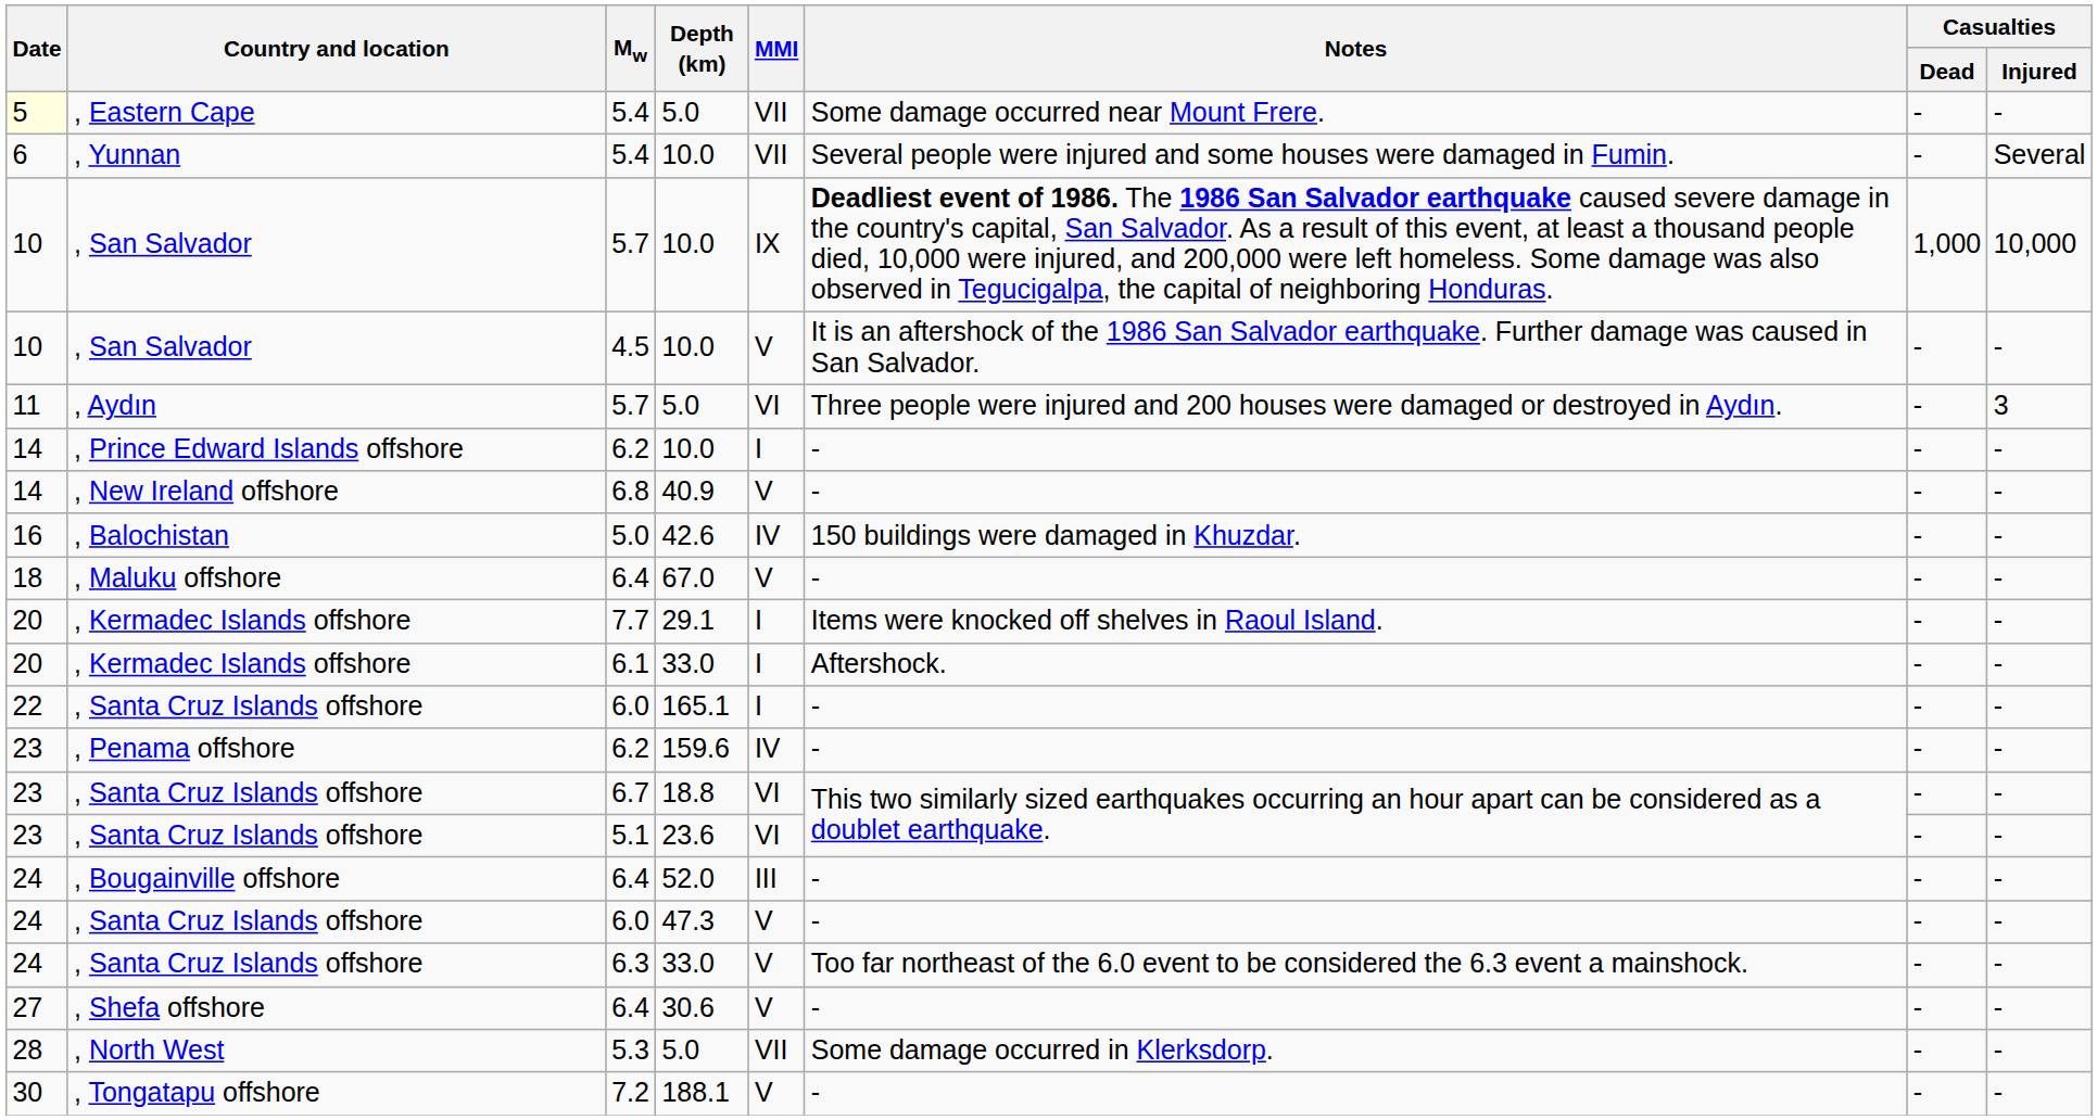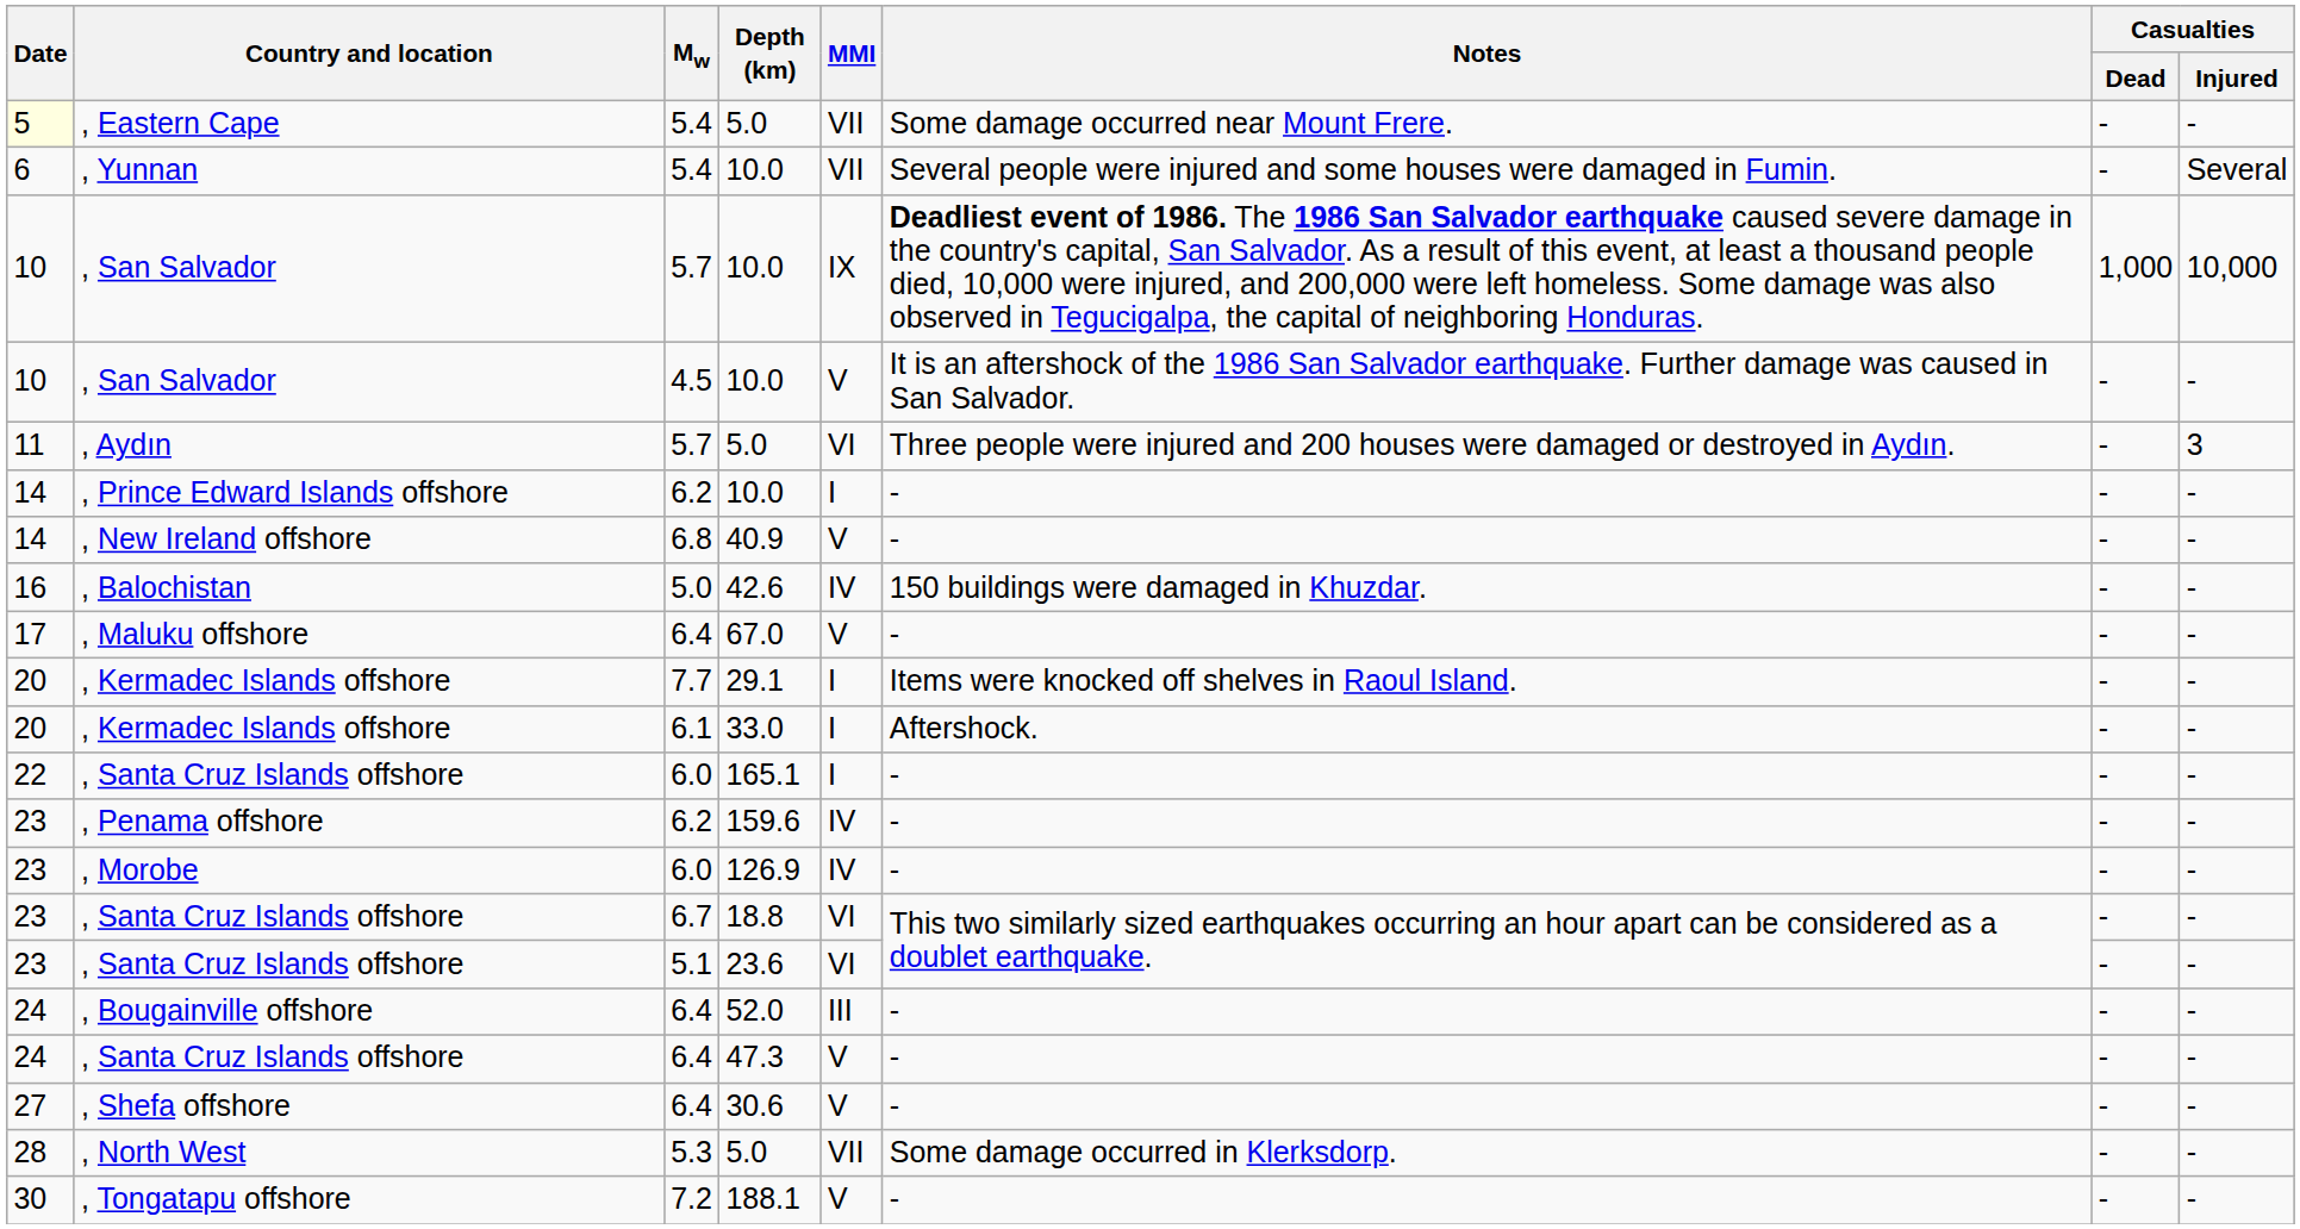, Maluku offshore | Date: 18 -> 17
+ row: 23 | , Morobe | 6.0 | 126.9 | IV | - | - | -
, Santa Cruz Islands offshore / 47.3 | Mw: 6.0 -> 6.4
- row: 24 | , Santa Cruz Islands offshore | 6.3 | 33.0 | V | Too far northeast of the 6.0 event to be considered the 6.3 event a mainshock. | - | -
